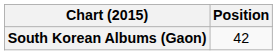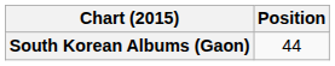South Korean Albums (Gaon) | Position: 42 -> 44
